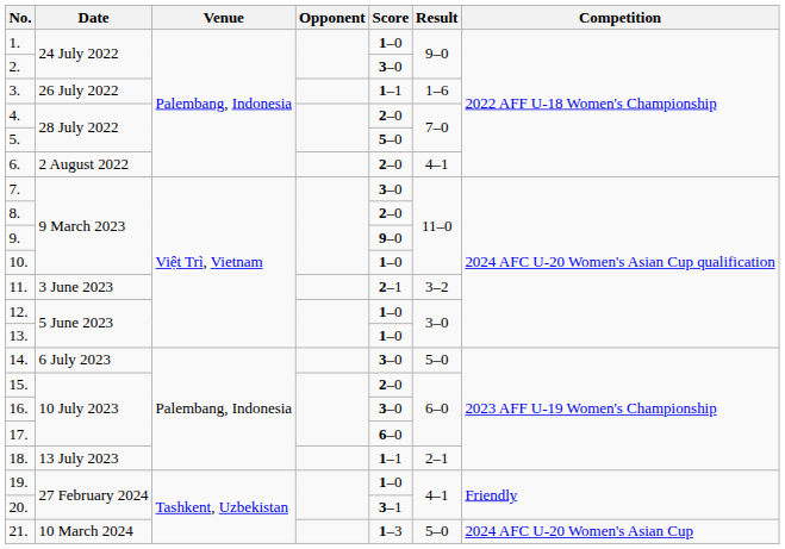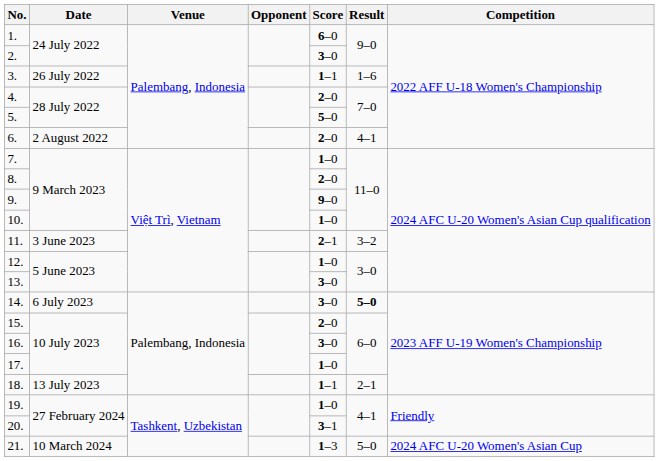1. | Score: 1–0 -> 6–0
7. | Score: 3–0 -> 1–0
13. | Score: 1–0 -> 3–0
14. | Result: normal -> bold
17. | Score: 6–0 -> 1–0
